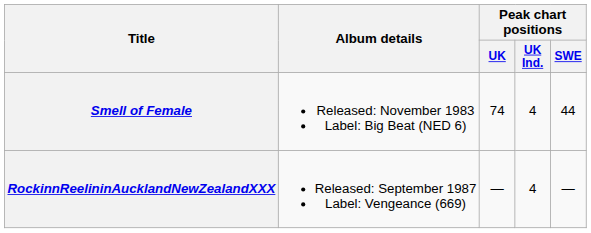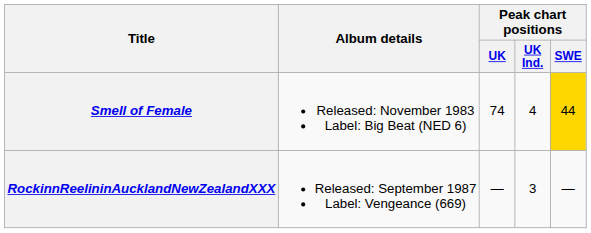Smell of Female | Peak chart positions / SWE: no background -> gold background
RockinnReelininAucklandNewZealandXXX | Peak chart positions / UK Ind.: 4 -> 3
